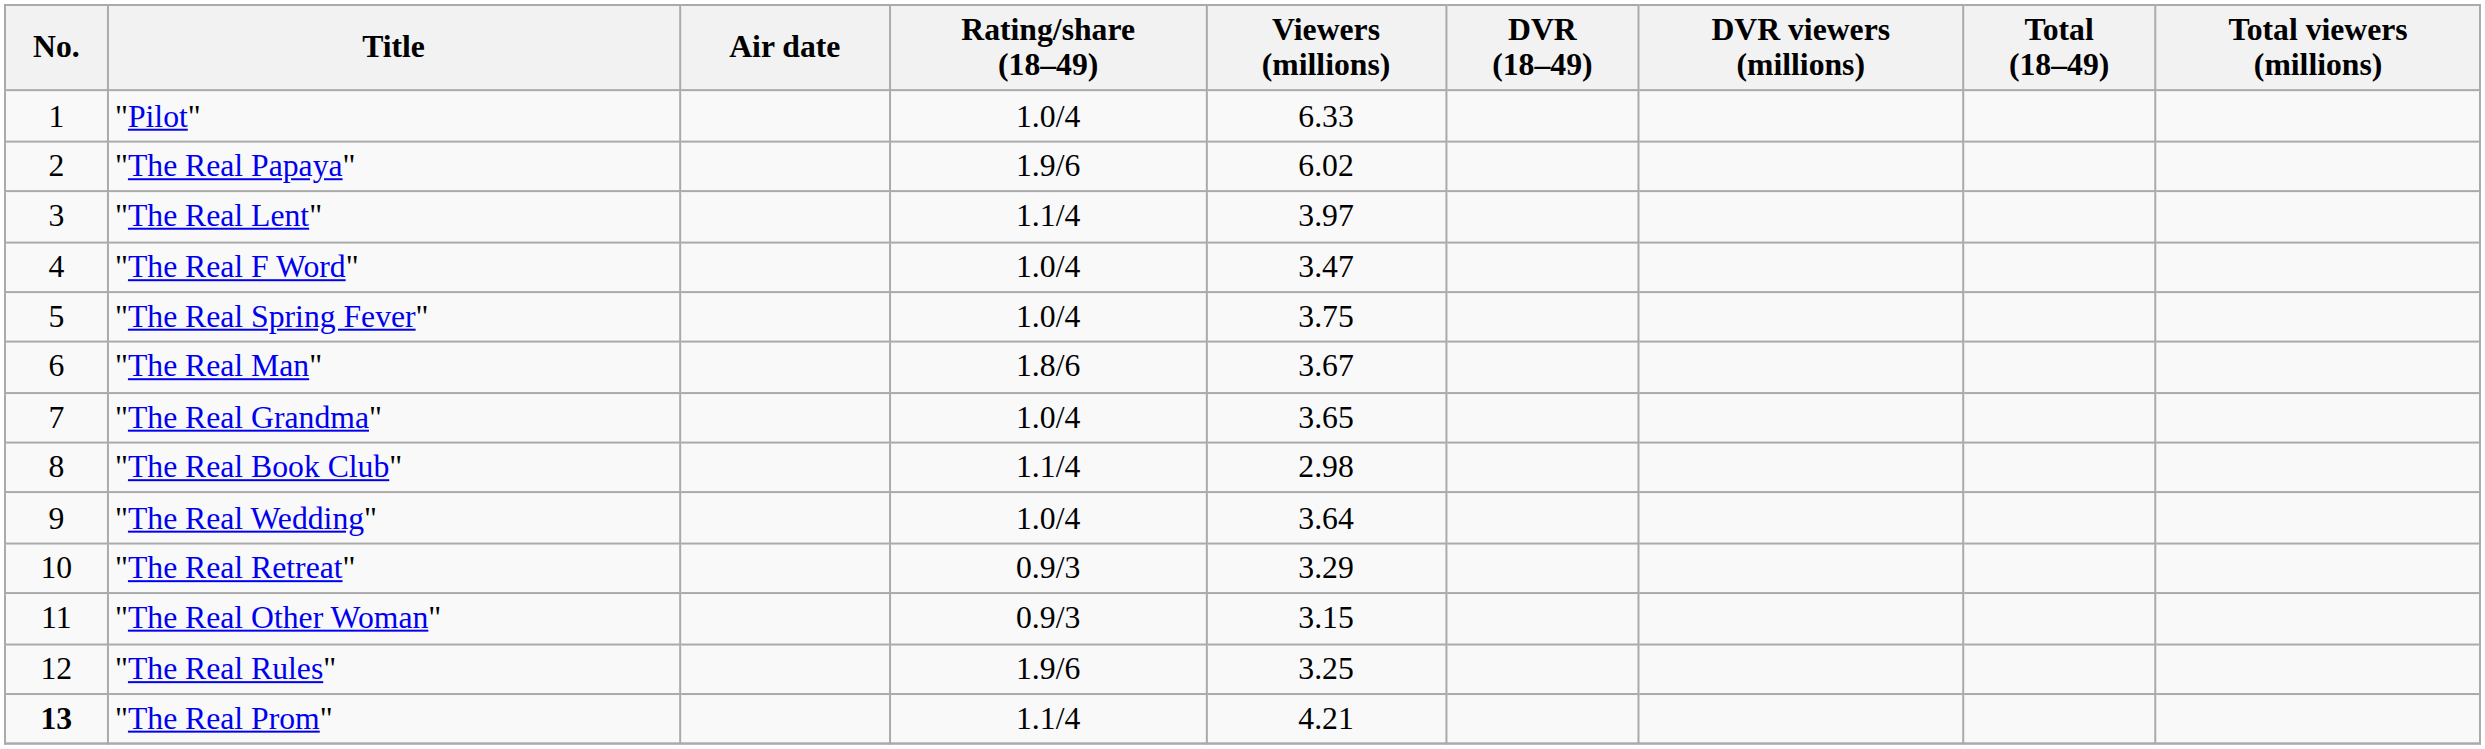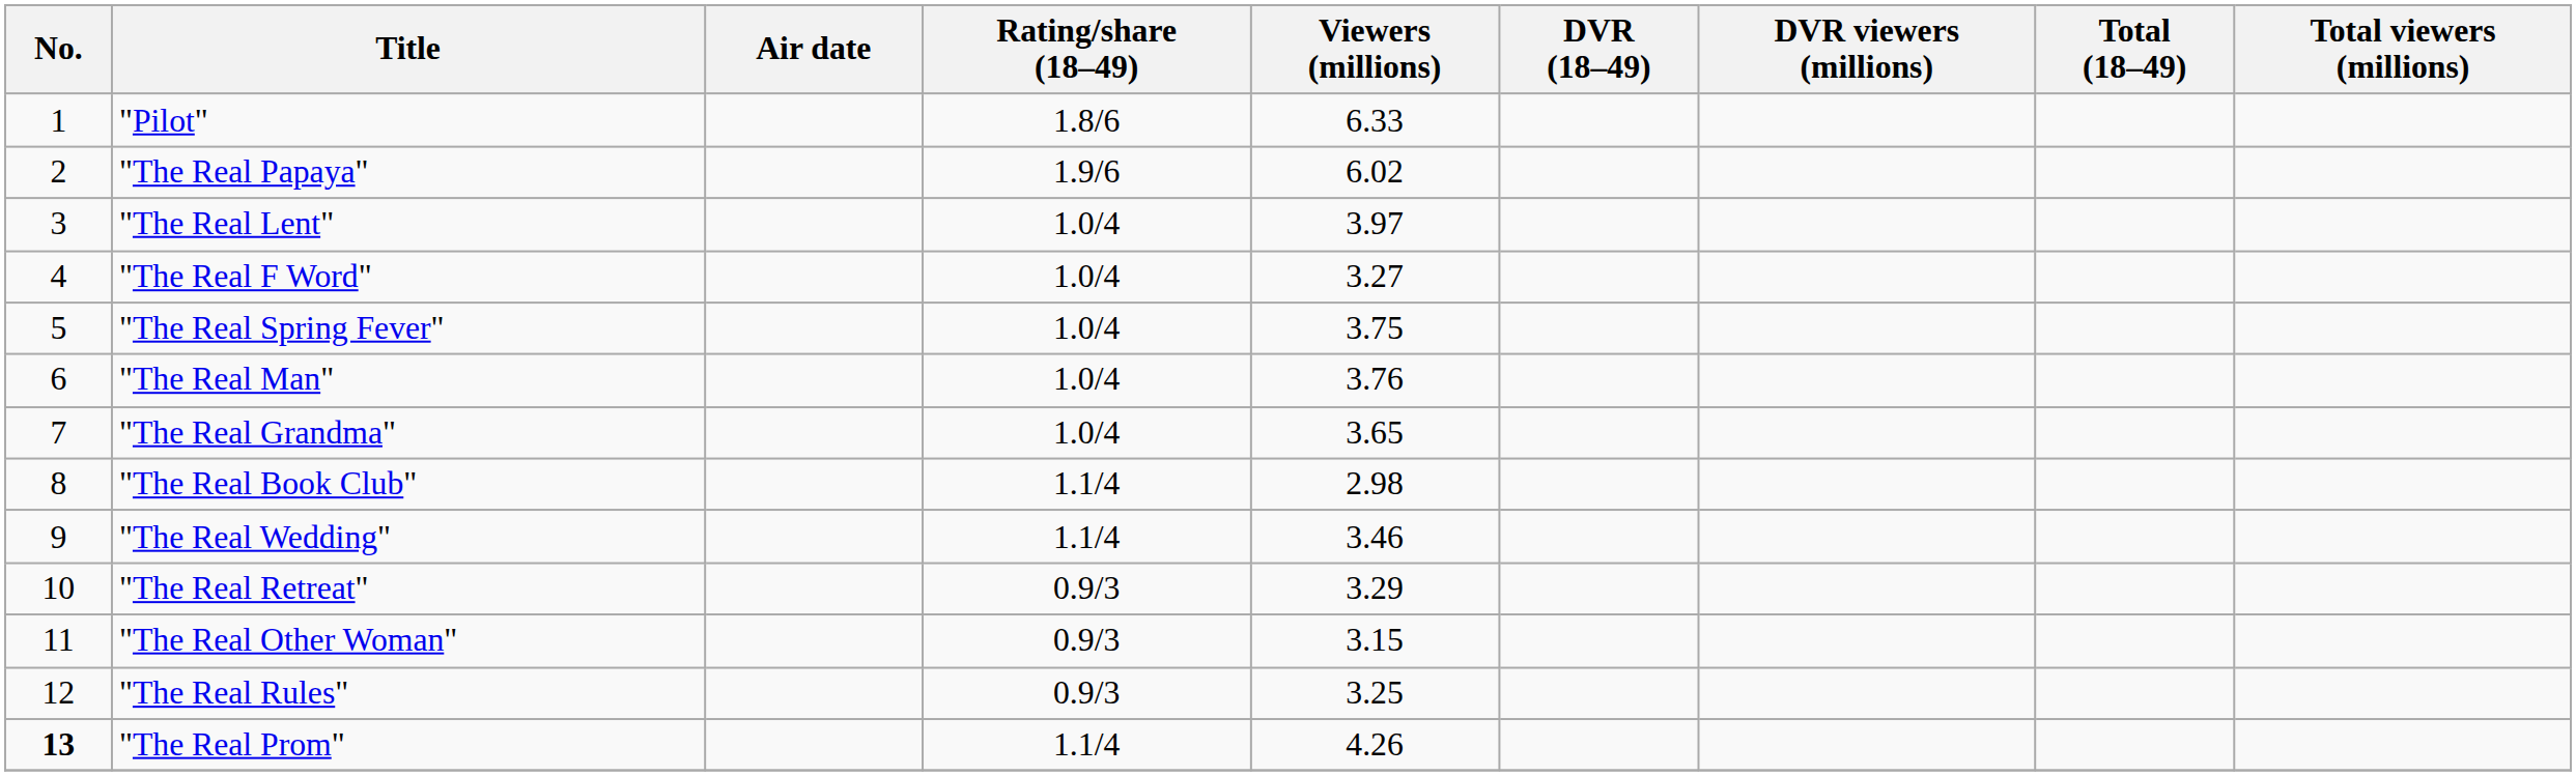"Pilot" | Rating/share (18–49): 1.0/4 -> 1.8/6
"The Real Lent" | Rating/share (18–49): 1.1/4 -> 1.0/4
"The Real F Word" | Viewers (millions): 3.47 -> 3.27
"The Real Man" | Rating/share (18–49): 1.8/6 -> 1.0/4
"The Real Man" | Viewers (millions): 3.67 -> 3.76
"The Real Wedding" | Rating/share (18–49): 1.0/4 -> 1.1/4
"The Real Wedding" | Viewers (millions): 3.64 -> 3.46
"The Real Rules" | Rating/share (18–49): 1.9/6 -> 0.9/3
"The Real Prom" | Viewers (millions): 4.21 -> 4.26
